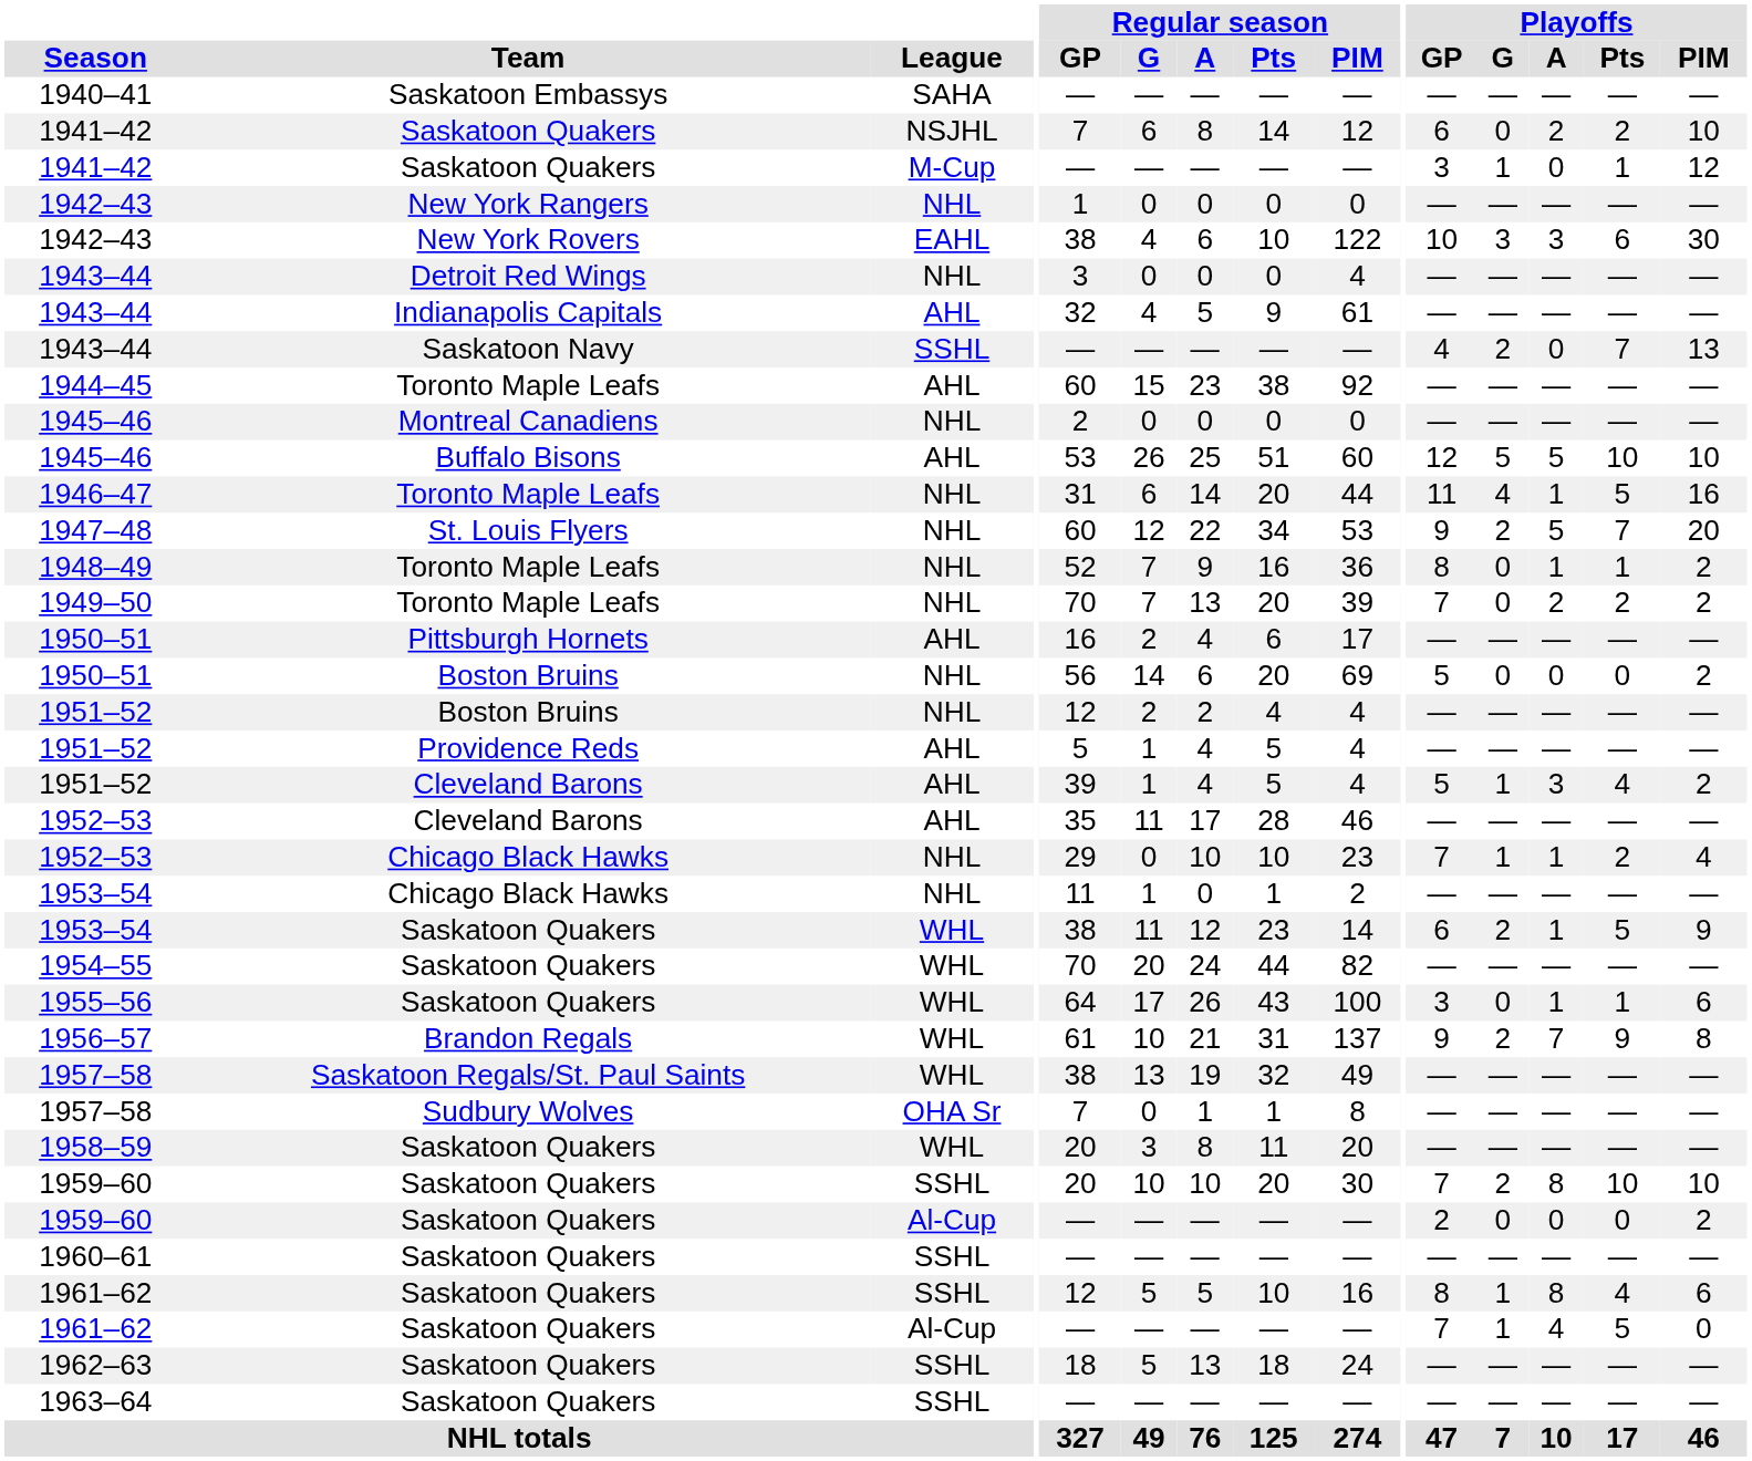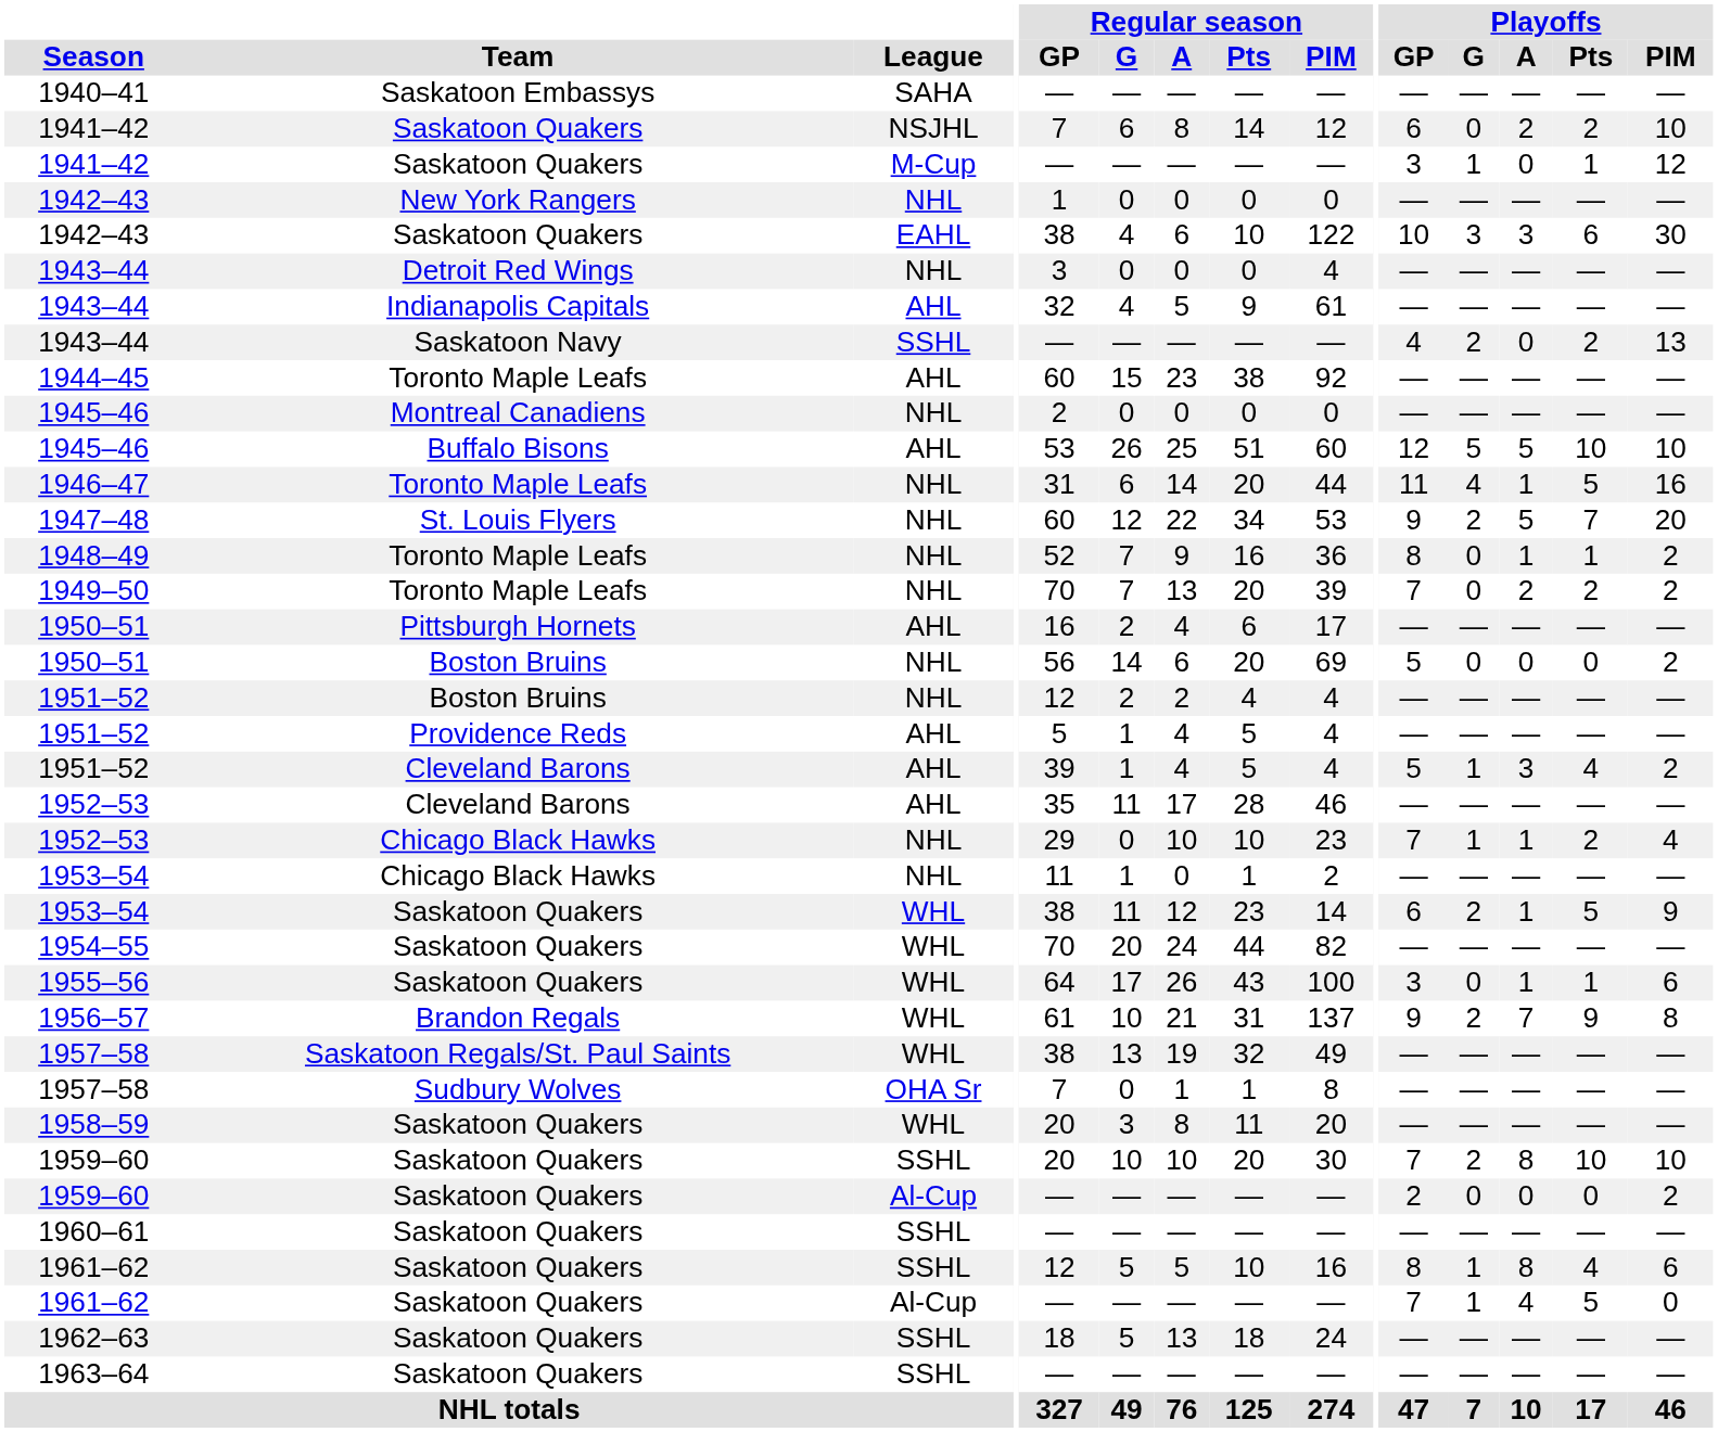1942–43 / EAHL | Team: New York Rovers -> Saskatoon Quakers
1943–44 / SSHL | Playoffs / Pts: 7 -> 2
